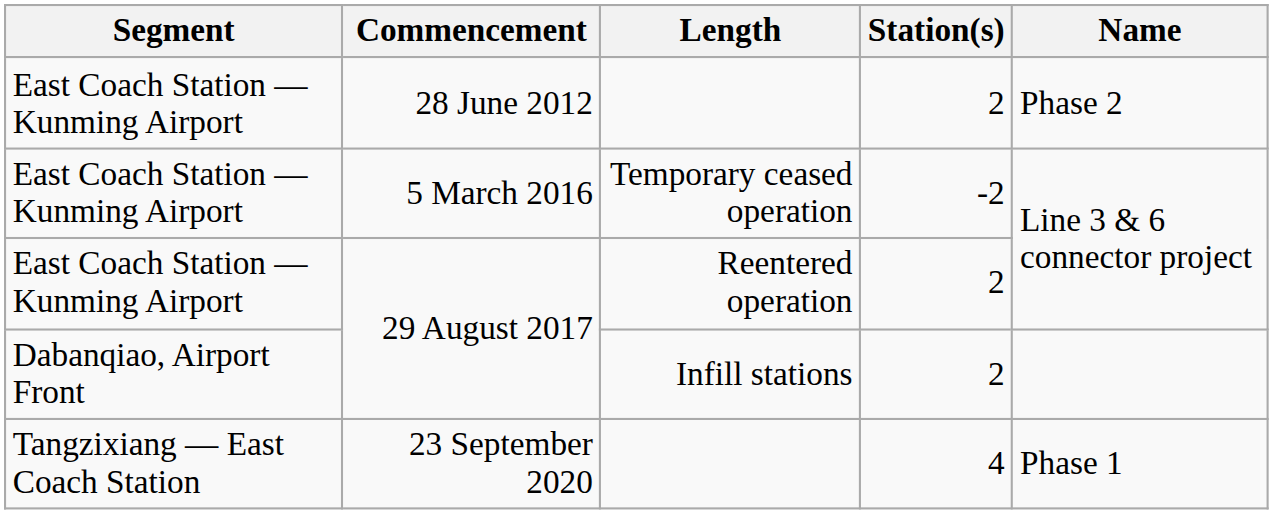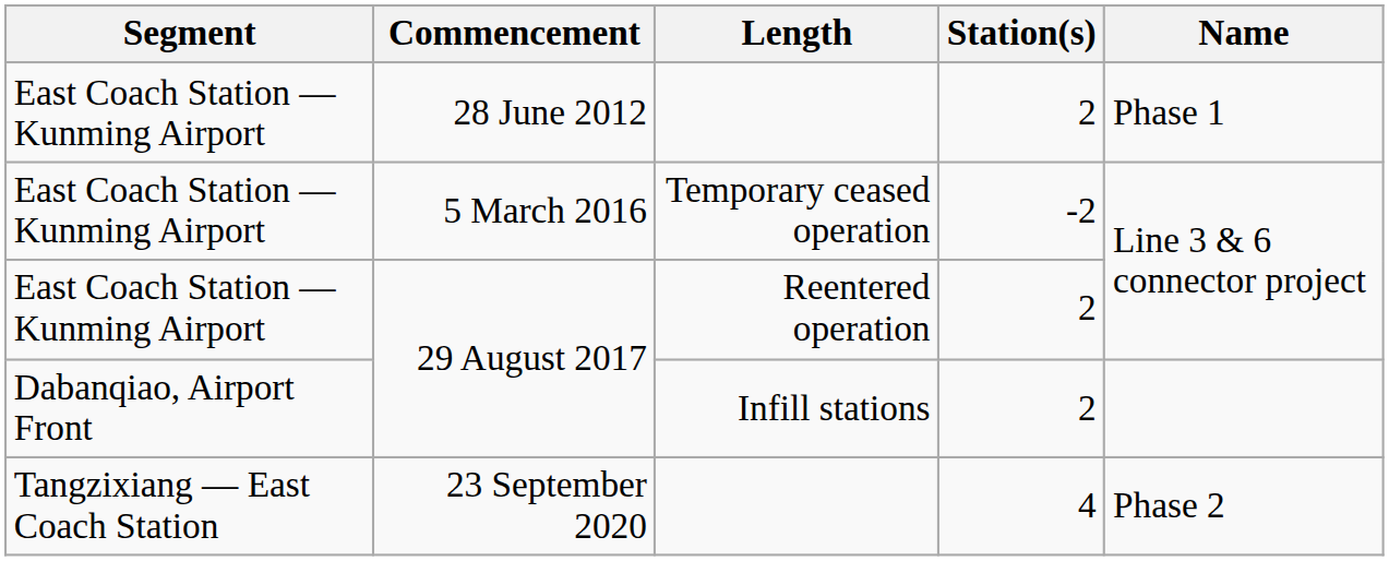28 June 2012 | Name: Phase 2 -> Phase 1
23 September 2020 | Name: Phase 1 -> Phase 2
